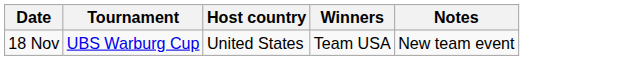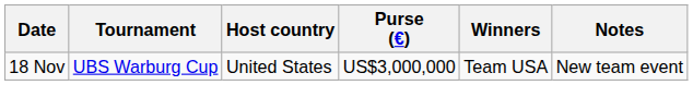+ column: Purse (€) | US$3,000,000
